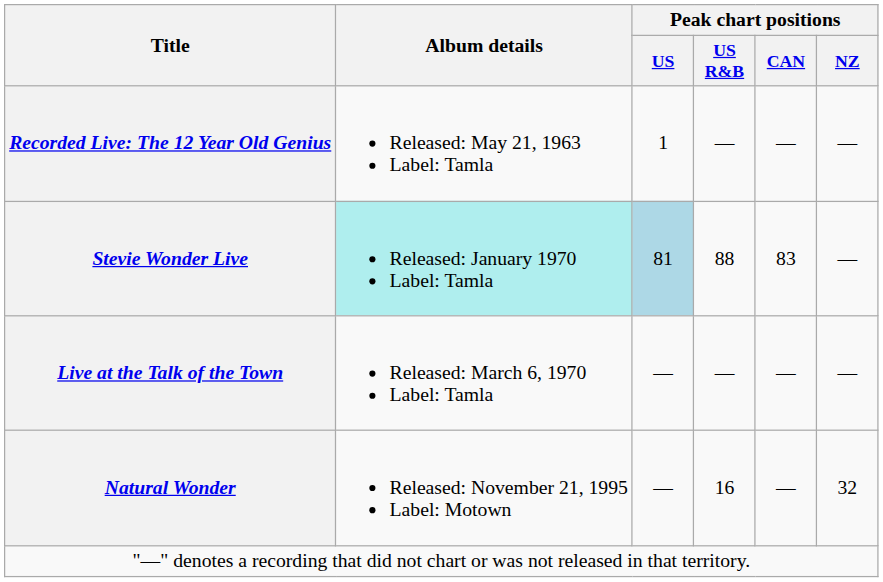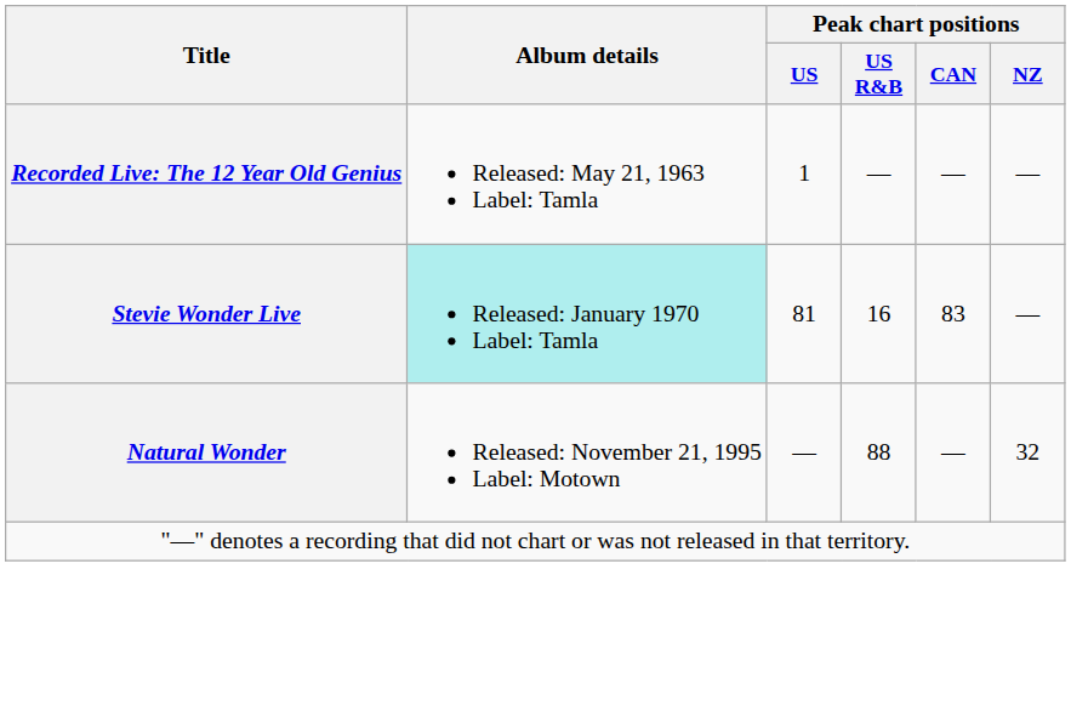Stevie Wonder Live | Peak chart positions / US: lightblue background -> no background
Stevie Wonder Live | Peak chart positions / US R&B: 88 -> 16
- row: Live at the Talk of the Town | Released: March 6, 1970 Label: Tamla | — | — | — | —
Natural Wonder | Peak chart positions / US R&B: 16 -> 88
